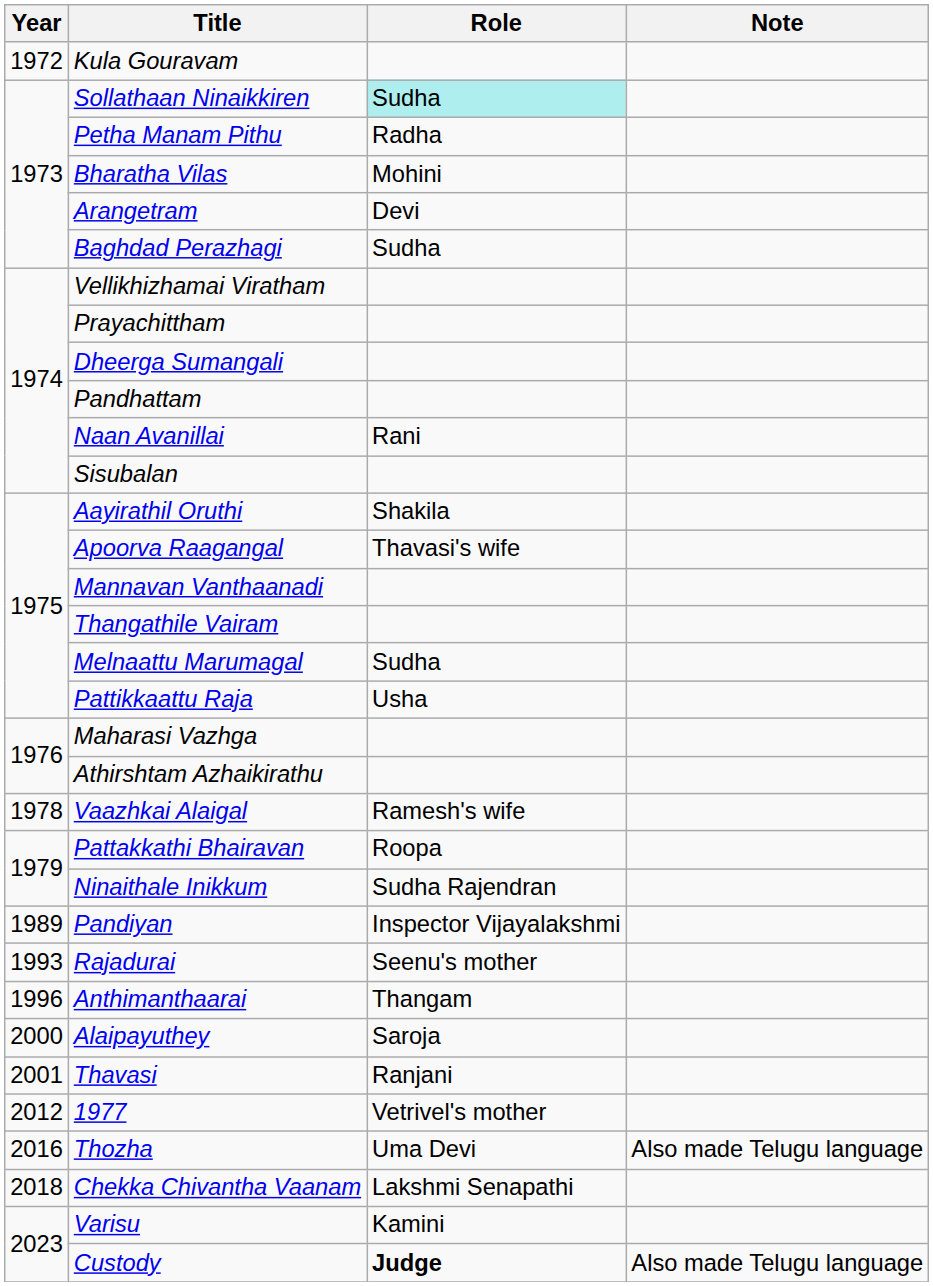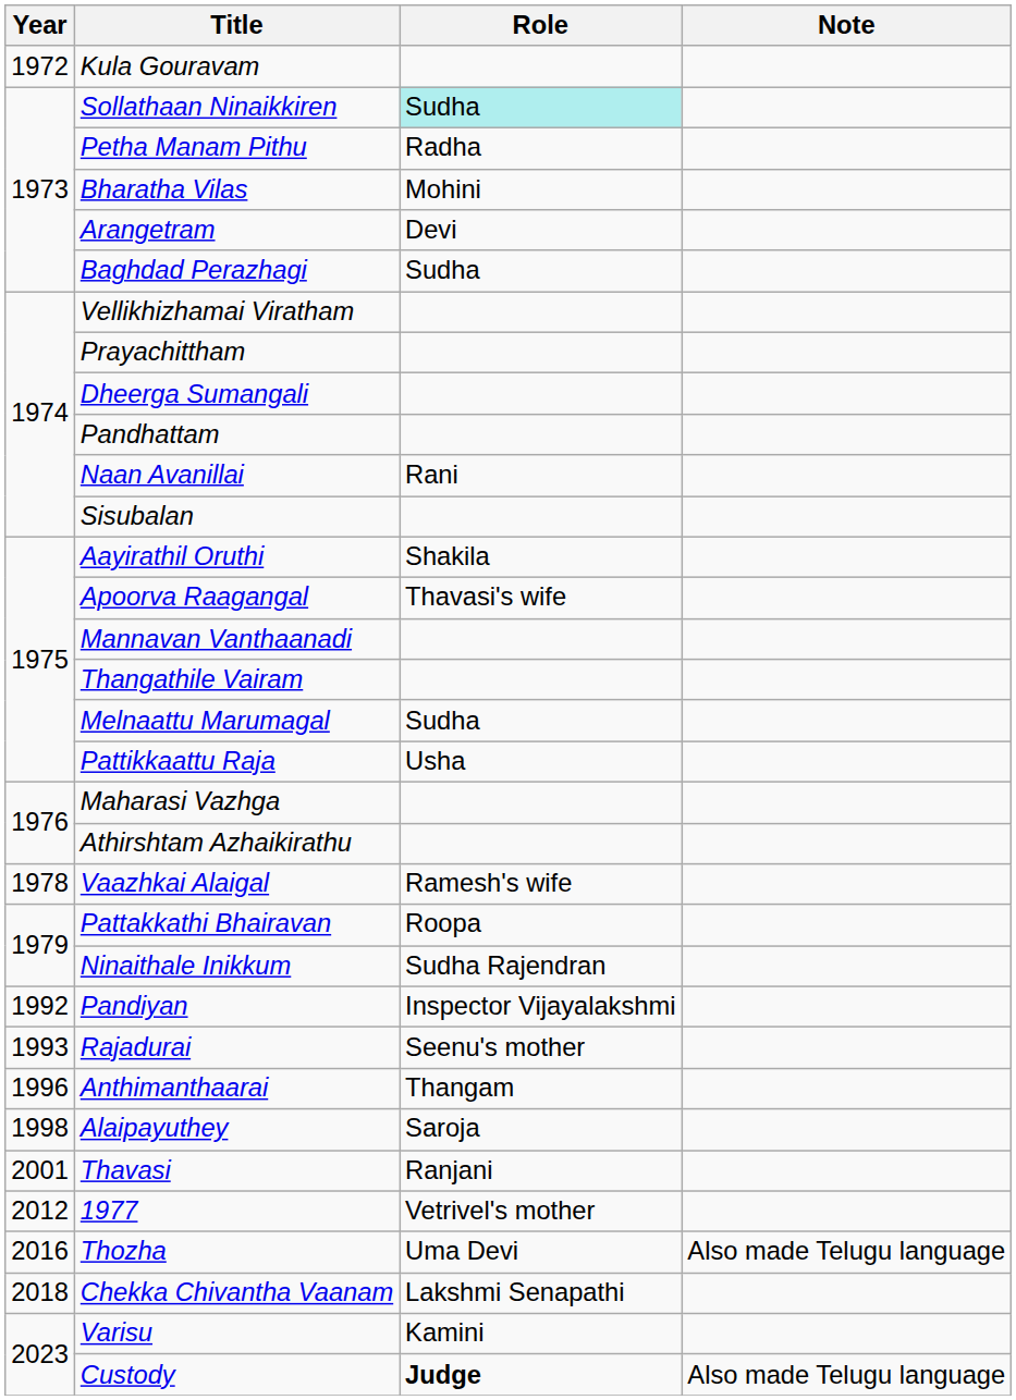Pandiyan | Year: 1989 -> 1992
Alaipayuthey | Year: 2000 -> 1998
